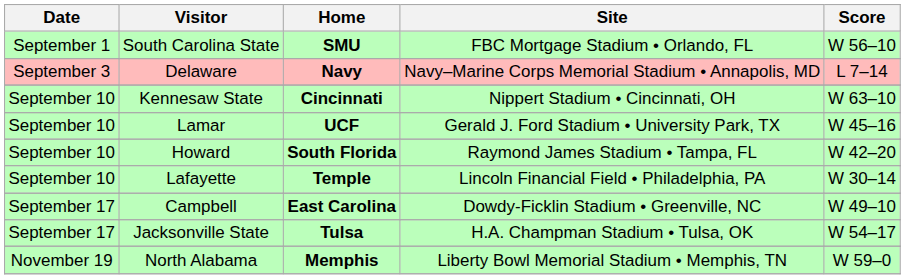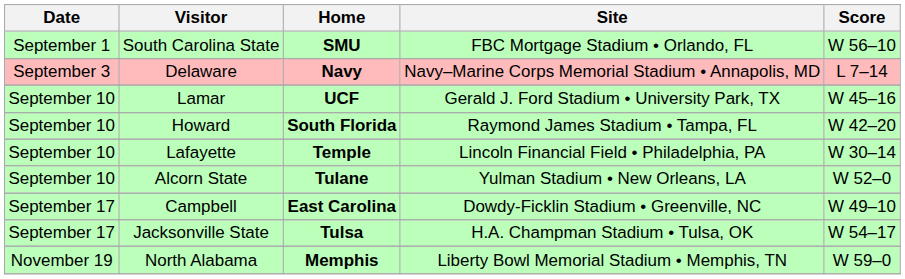- row: September 10 | Kennesaw State | Cincinnati | Nippert Stadium • Cincinnati, OH | W 63–10
+ row: September 10 | Alcorn State | Tulane | Yulman Stadium • New Orleans, LA | W 52–0
